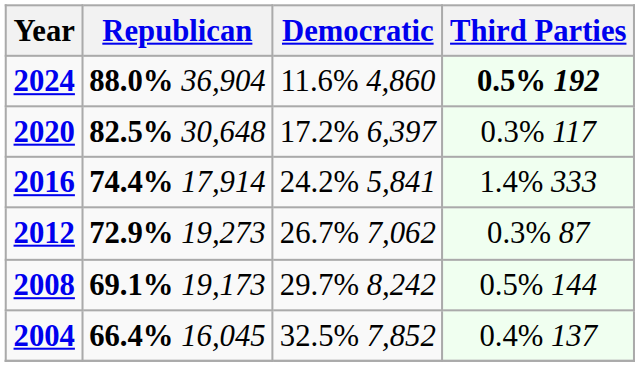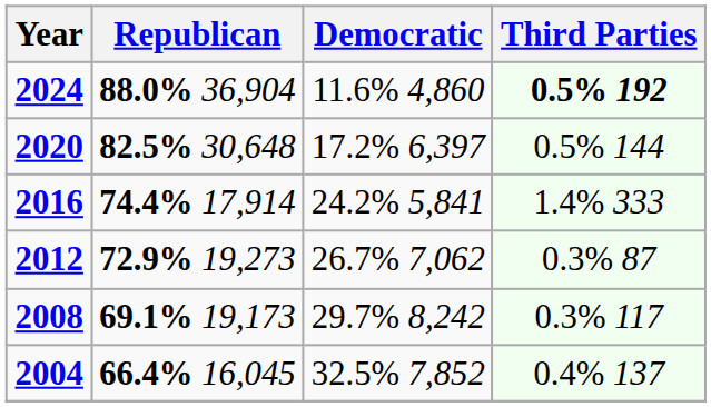2020 | Third Parties: 0.3% 117 -> 0.5% 144
2008 | Third Parties: 0.5% 144 -> 0.3% 117
